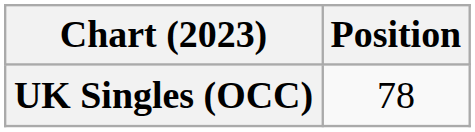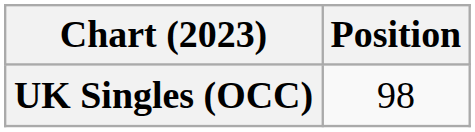UK Singles (OCC) | Position: 78 -> 98
